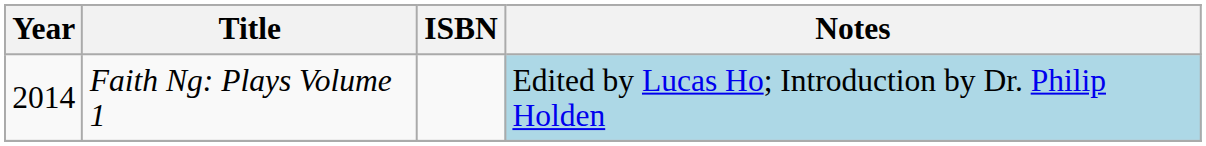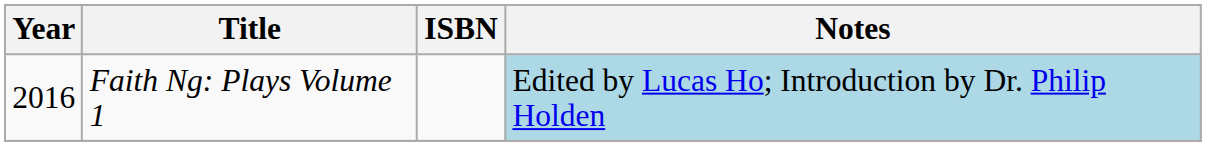Faith Ng: Plays Volume 1 | Year: 2014 -> 2016
